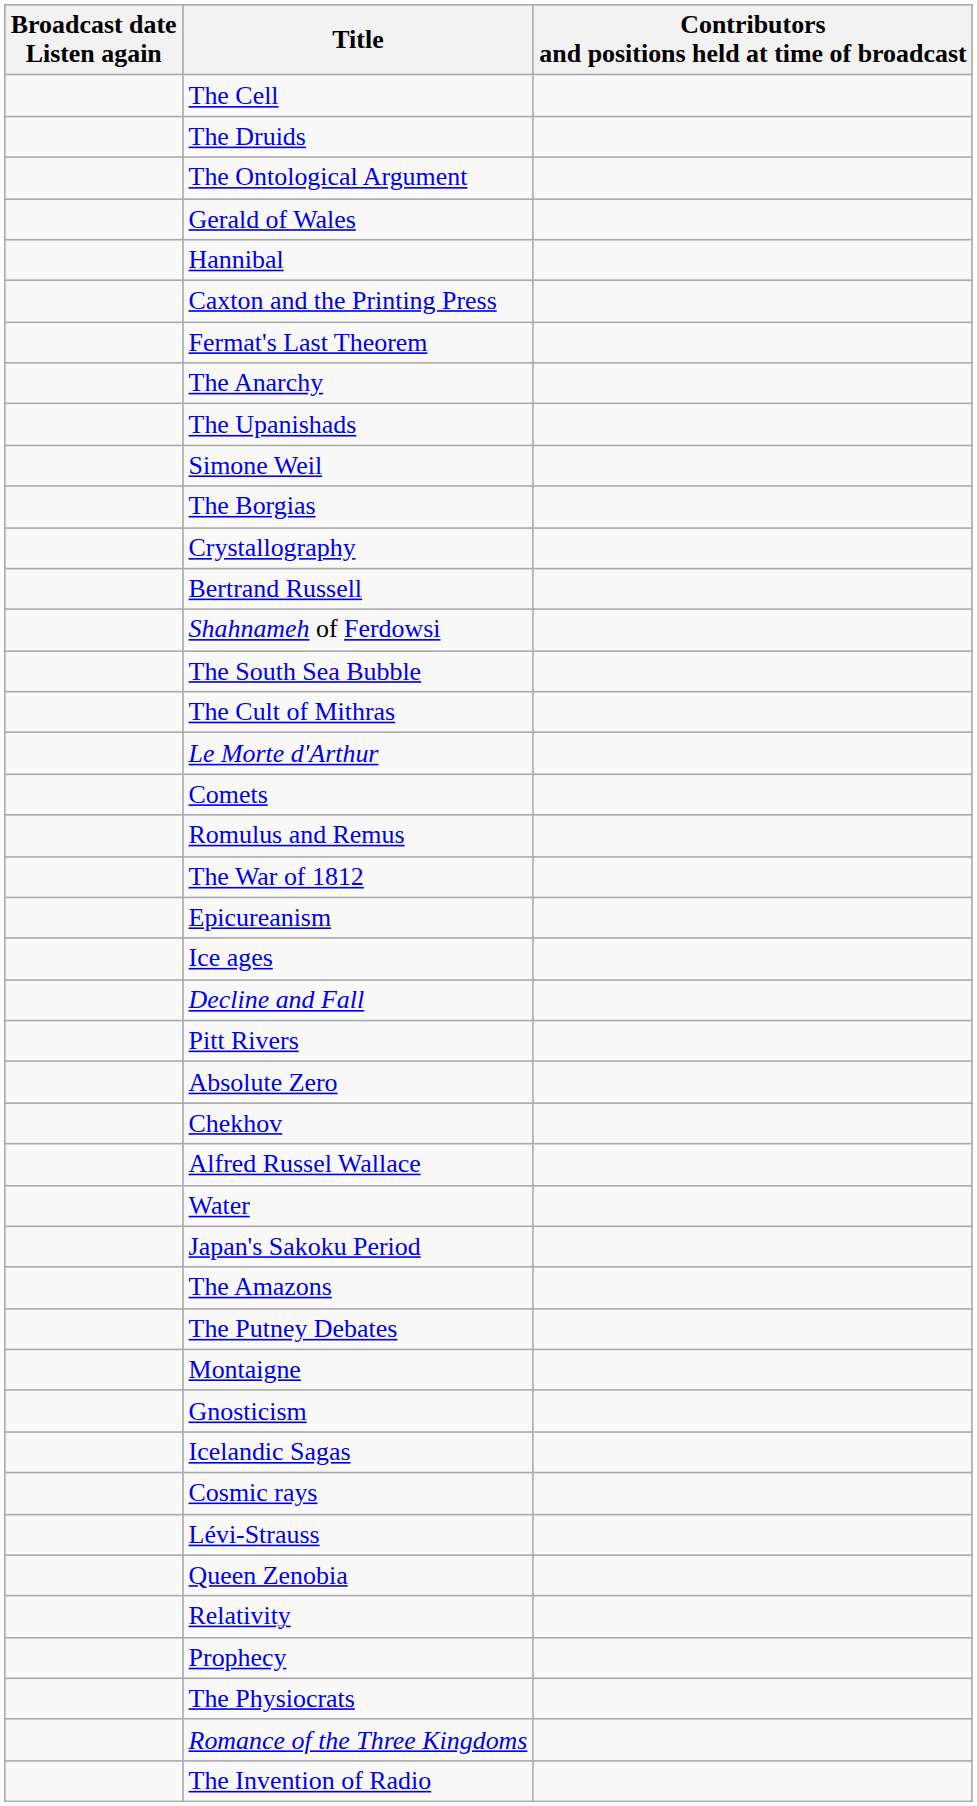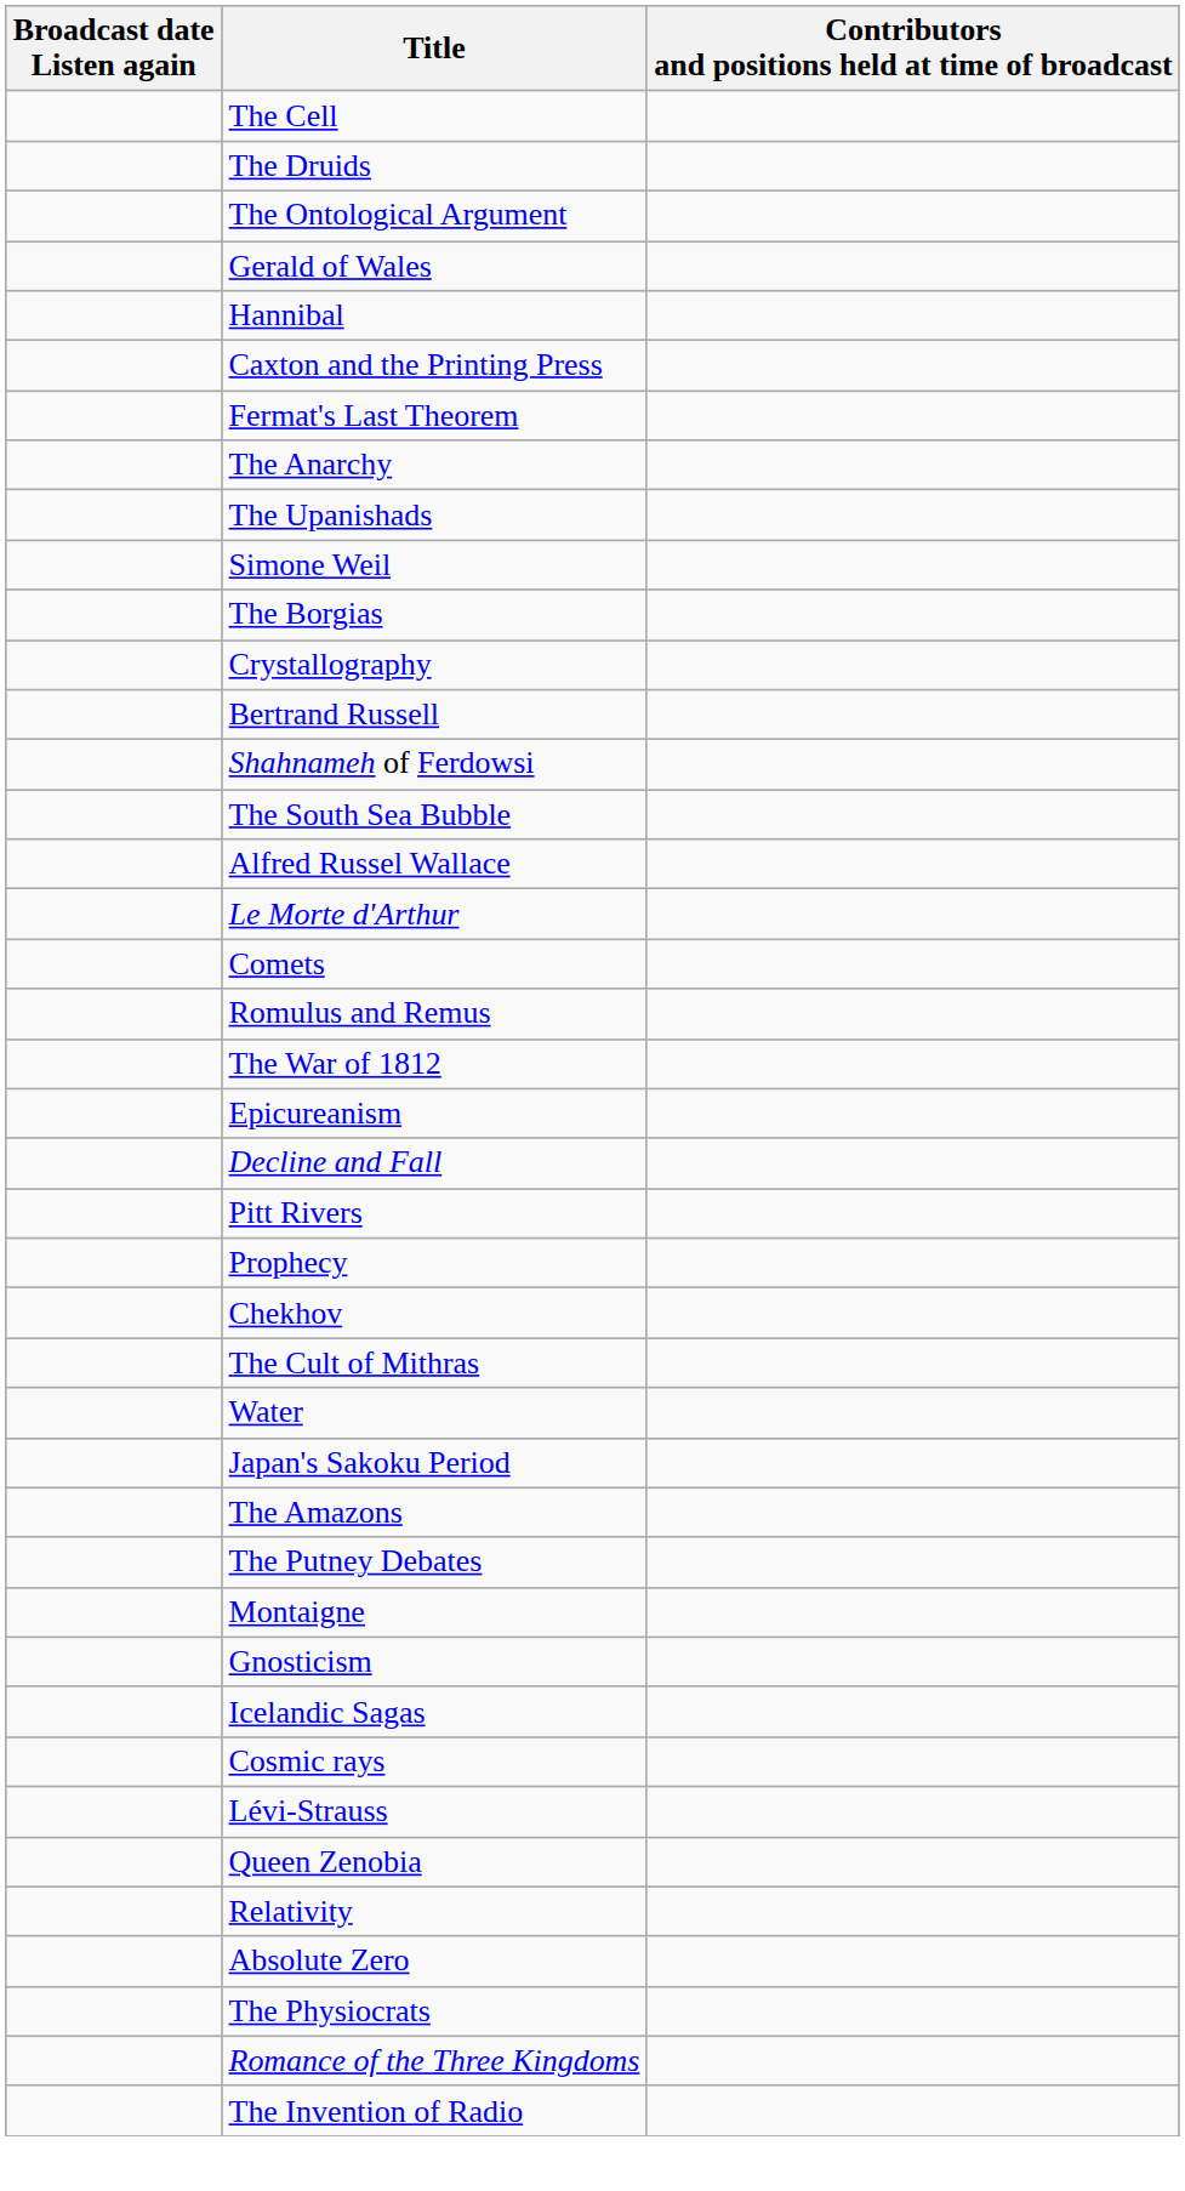rows swapped: The Cult of Mithras <-> Alfred Russel Wallace
- row: Ice ages
rows swapped: Absolute Zero <-> Prophecy
